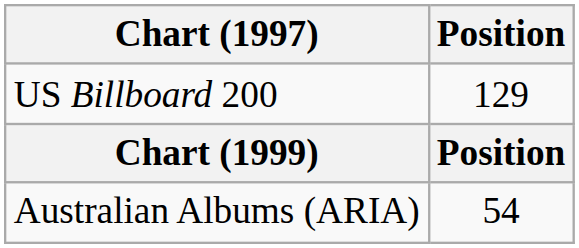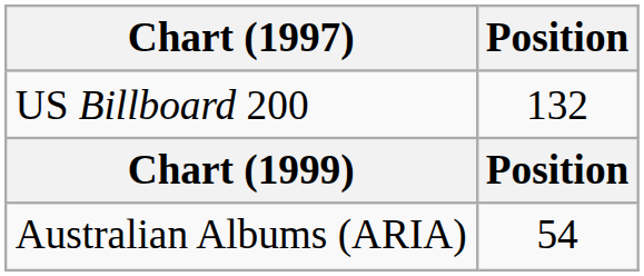US Billboard 200 | Position: 129 -> 132
